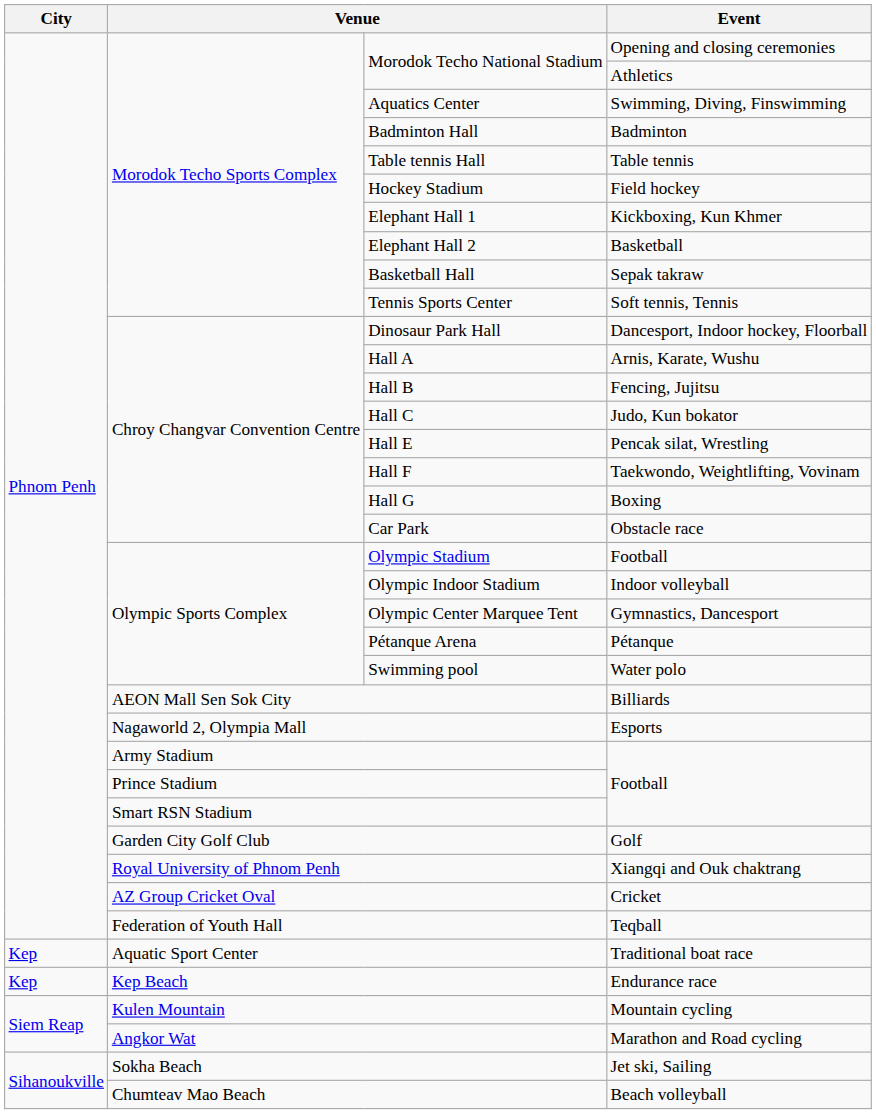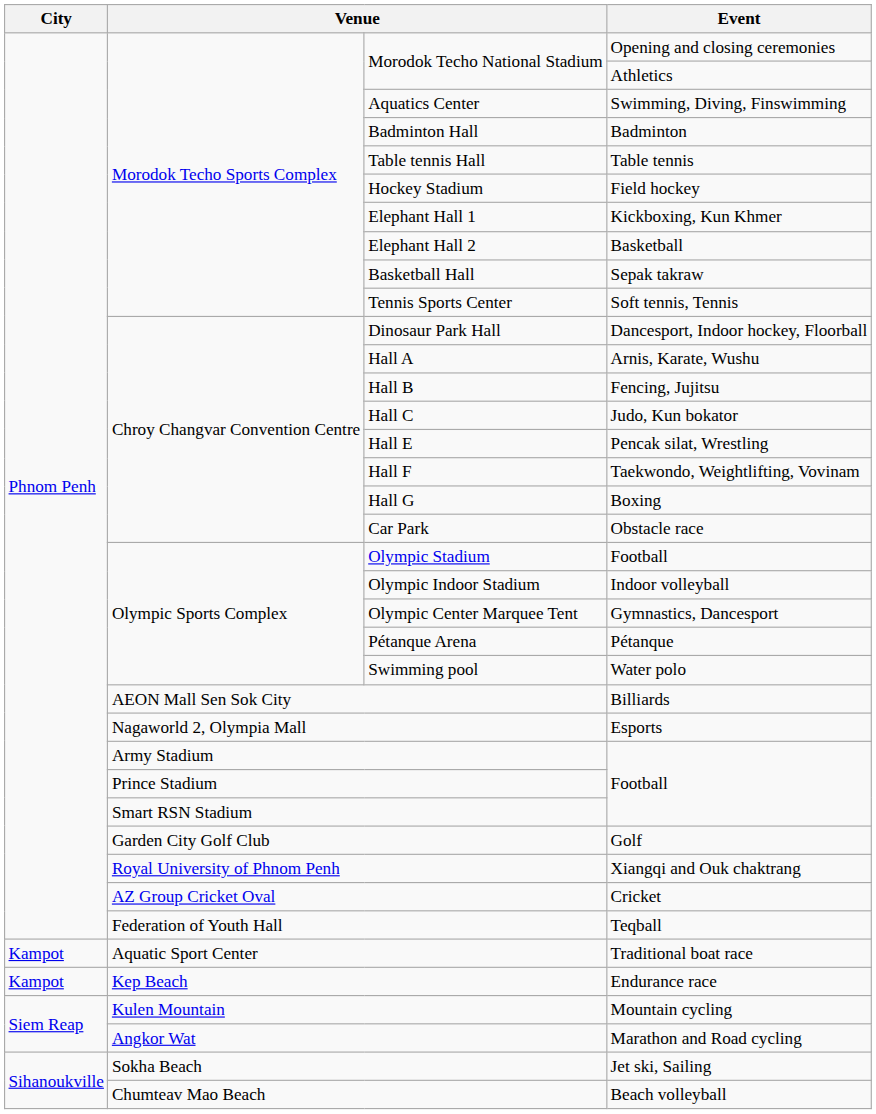Aquatic Sport Center | City: Kep -> Kampot
Kep Beach | City: Kep -> Kampot
